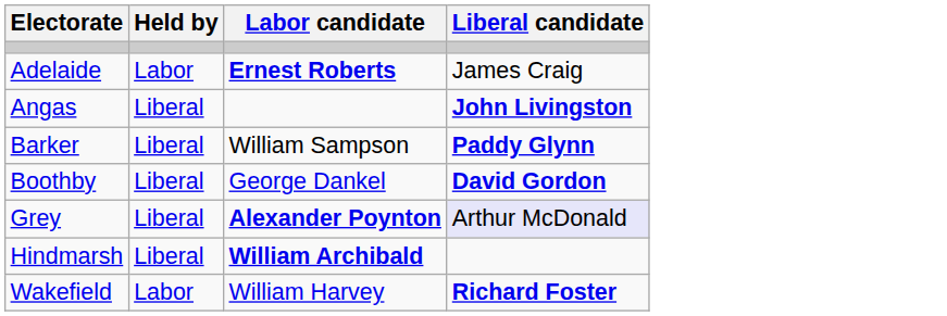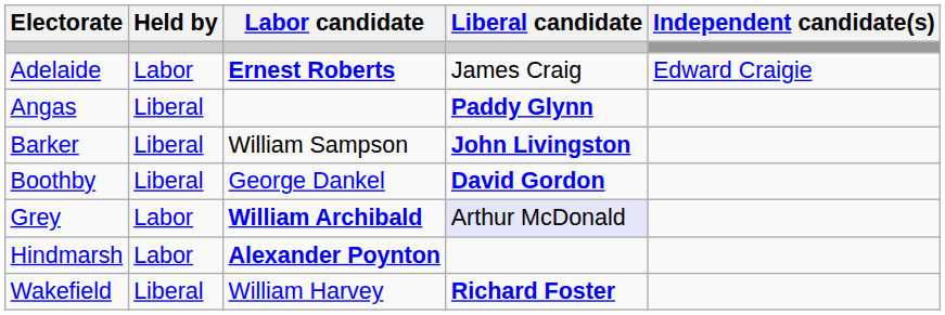+ column: Independent candidate(s) | Edward Craigie
Angas | Liberal candidate: John Livingston -> Paddy Glynn
Barker | Liberal candidate: Paddy Glynn -> John Livingston
Grey | Held by: Liberal -> Labor
Grey | Labor candidate: Alexander Poynton -> William Archibald
Hindmarsh | Held by: Liberal -> Labor
Hindmarsh | Labor candidate: William Archibald -> Alexander Poynton
Wakefield | Held by: Labor -> Liberal
